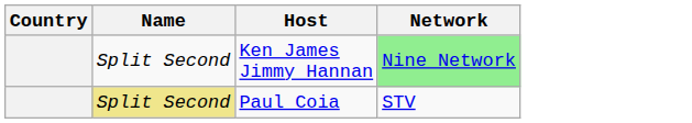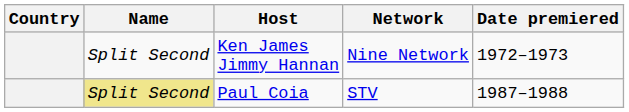+ column: Date premiered | 1972–1973 | 1987–1988
Ken James Jimmy Hannan | Network: lightgreen background -> no background
